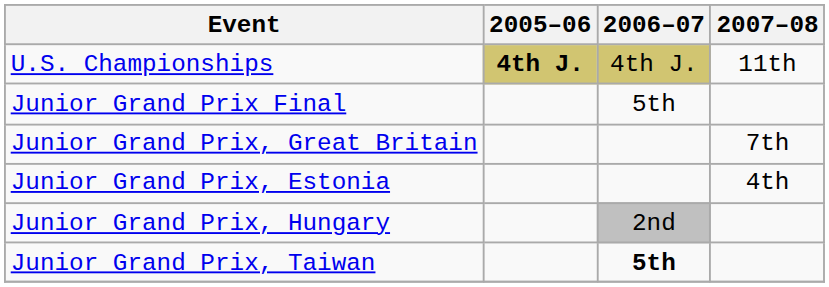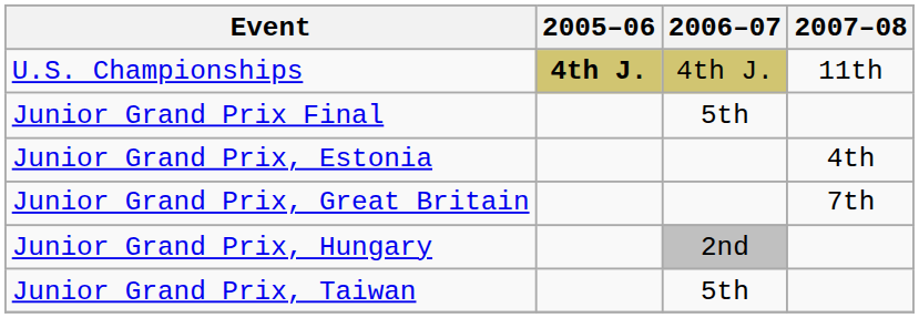rows swapped: Junior Grand Prix, Estonia <-> Junior Grand Prix, Great Britain
Junior Grand Prix, Taiwan | 2006–07: bold -> normal
